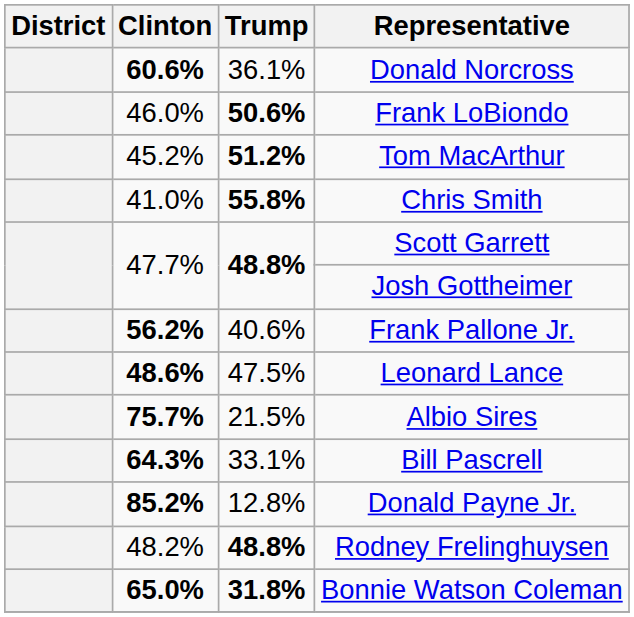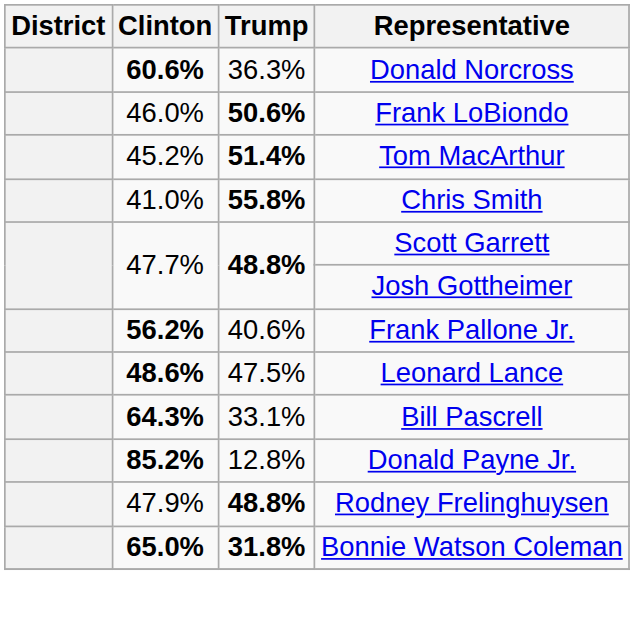Donald Norcross | Trump: 36.1% -> 36.3%
Tom MacArthur | Trump: 51.2% -> 51.4%
- row: 75.7% | 21.5% | Albio Sires
Rodney Frelinghuysen | Clinton: 48.2% -> 47.9%
